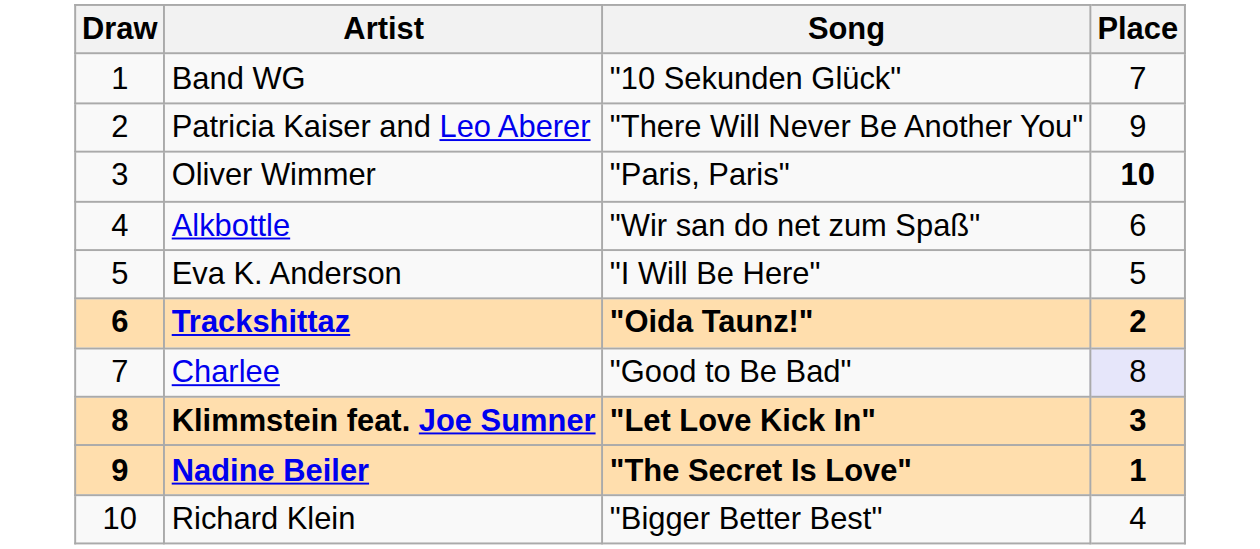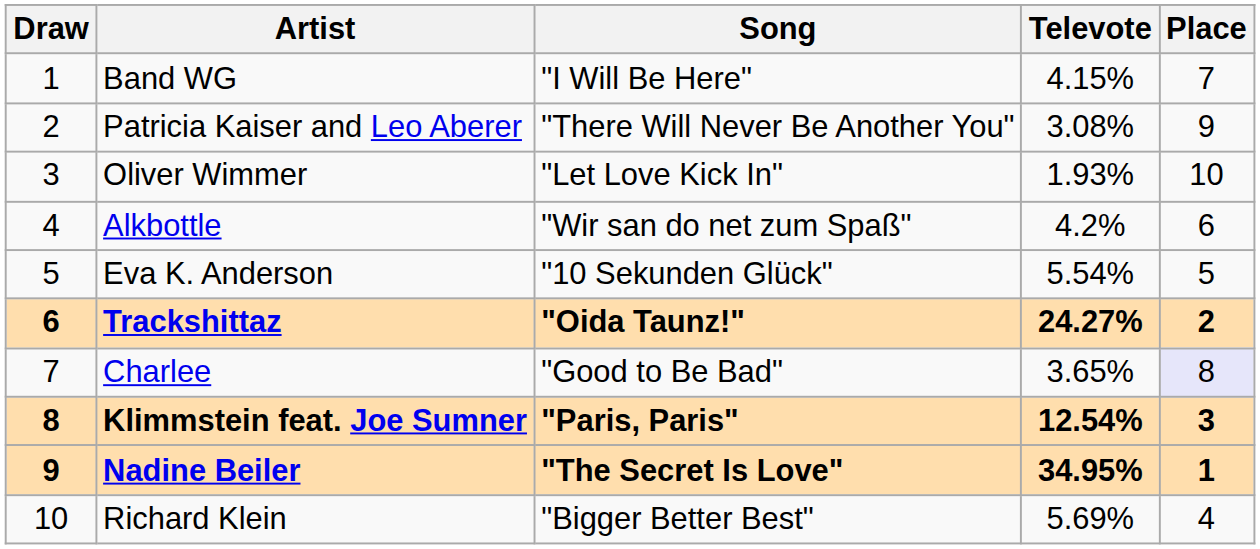+ column: Televote | 4.15% | 3.08% | 1.93% | 4.2% | 5.54% | 24.27% | 3.65% | 12.54% | 34.95% | 5.69%
Band WG | Song: "10 Sekunden Glück" -> "I Will Be Here"
Oliver Wimmer | Song: "Paris, Paris" -> "Let Love Kick In"
Oliver Wimmer | Place: bold -> normal
Eva K. Anderson | Song: "I Will Be Here" -> "10 Sekunden Glück"
Klimmstein feat. Joe Sumner | Song: "Let Love Kick In" -> "Paris, Paris"
